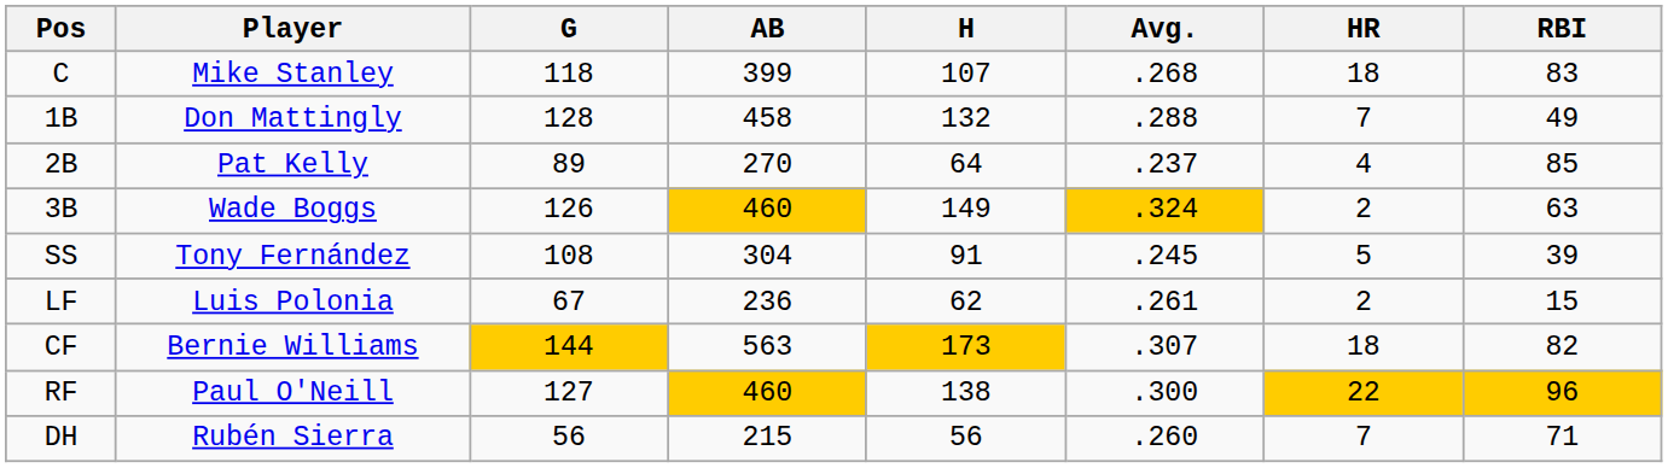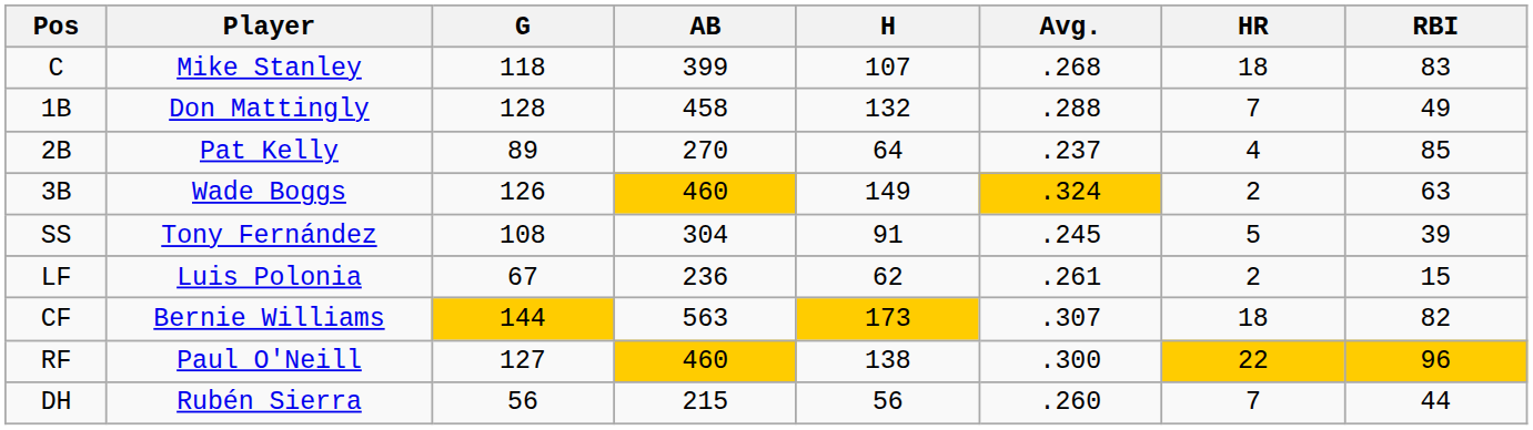DH | RBI: 71 -> 44
